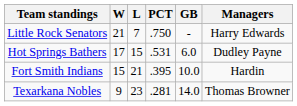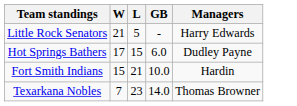- column: PCT | .750 | .531 | .395 | .281
Little Rock Senators | L: 7 -> 5
Texarkana Nobles | W: 9 -> 7
